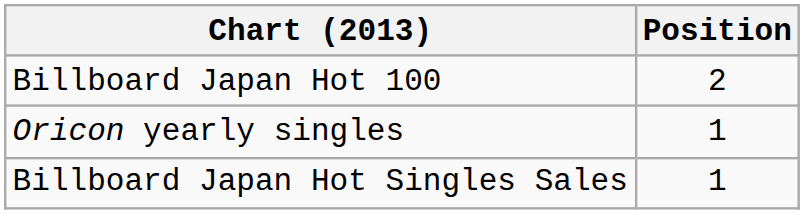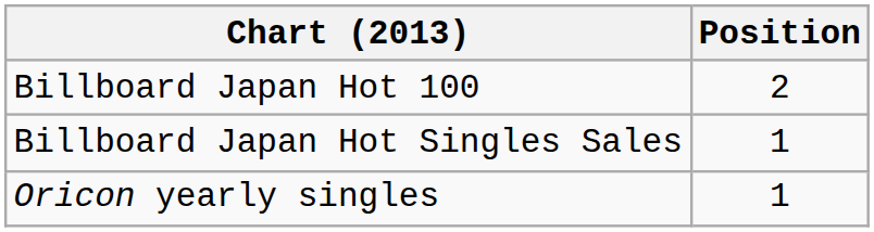rows swapped: Billboard Japan Hot Singles Sales <-> Oricon yearly singles
